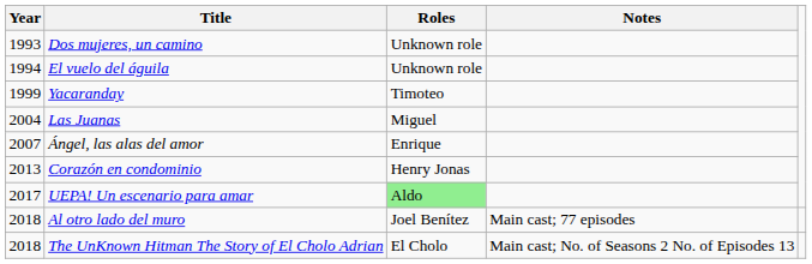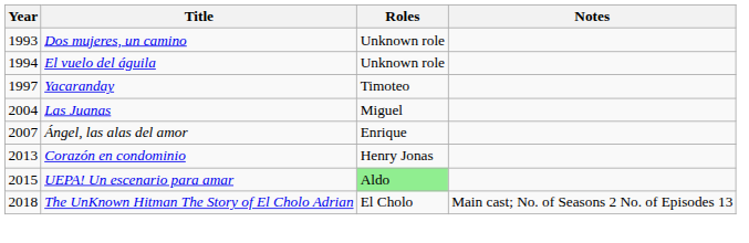Yacaranday | Year: 1999 -> 1997
UEPA! Un escenario para amar | Year: 2017 -> 2015
- row: 2018 | Al otro lado del muro | Joel Benítez | Main cast; 77 episodes
